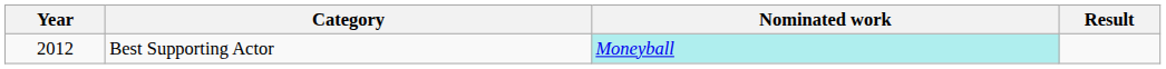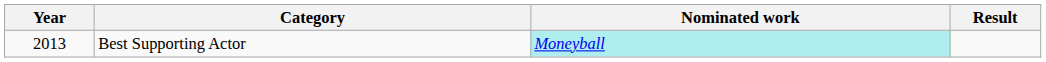Best Supporting Actor | Year: 2012 -> 2013
